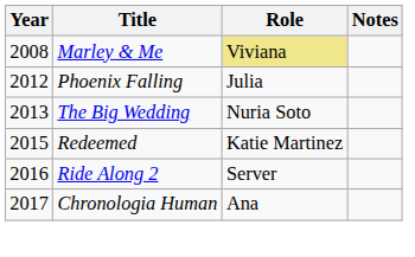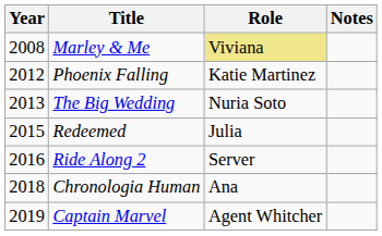Phoenix Falling | Role: Julia -> Katie Martinez
Redeemed | Role: Katie Martinez -> Julia
Chronologia Human | Year: 2017 -> 2018
+ row: 2019 | Captain Marvel | Agent Whitcher
